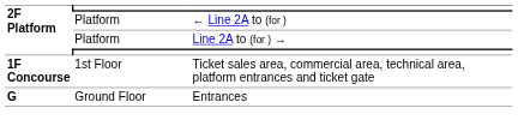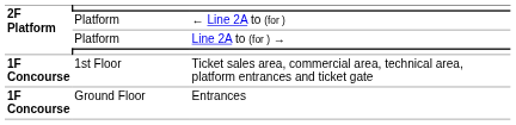Entrances | 2F Platform: G -> 1F Concourse
